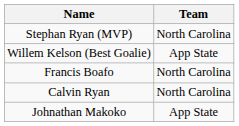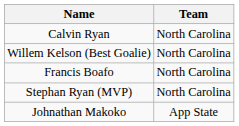rows swapped: Stephan Ryan (MVP) <-> Calvin Ryan
Willem Kelson (Best Goalie) | Team: App State -> North Carolina
